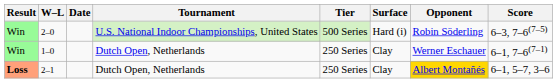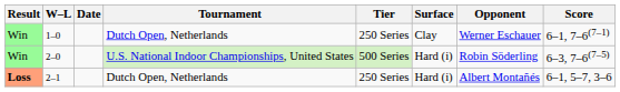rows swapped: 1–0 <-> 2–0
2–1 | Surface: Clay -> Hard (i)
2–1 | Opponent: gold background -> no background
